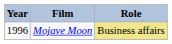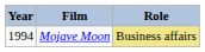Mojave Moon | Year: 1996 -> 1994
